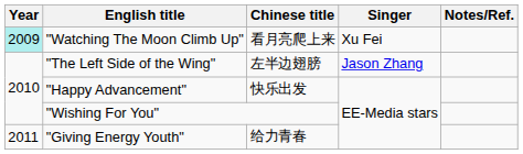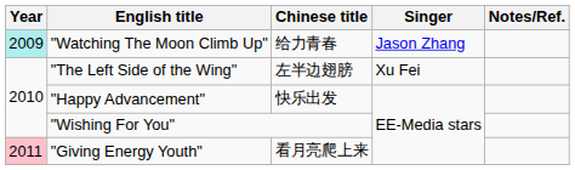"Watching The Moon Climb Up" | Chinese title: 看月亮爬上来 -> 给力青春
"Watching The Moon Climb Up" | Singer: Xu Fei -> Jason Zhang
"The Left Side of the Wing" | Singer: Jason Zhang -> Xu Fei
"Giving Energy Youth" | Year: no background -> pink background
"Giving Energy Youth" | Chinese title: 给力青春 -> 看月亮爬上来
